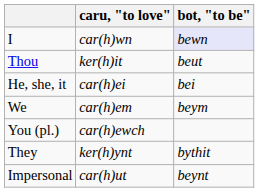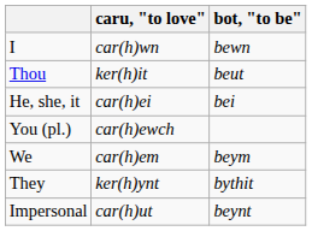I | bot, "to be": lavender background -> no background
rows swapped: We <-> You (pl.)
